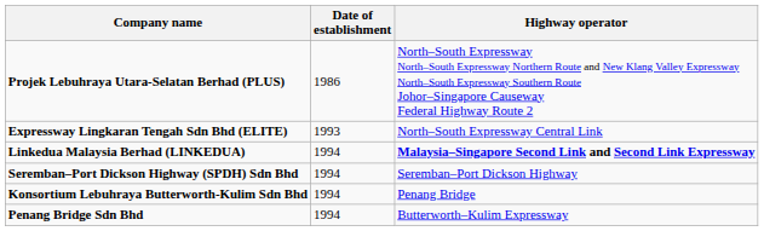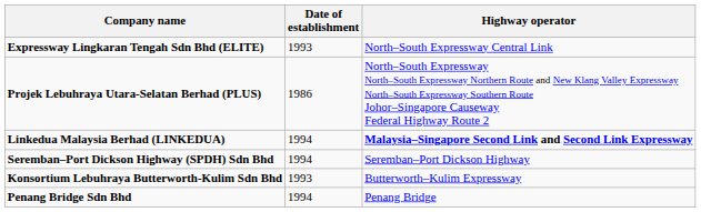rows swapped: Projek Lebuhraya Utara-Selatan Berhad (PLUS) <-> Expressway Lingkaran Tengah Sdn Bhd (ELITE)
Konsortium Lebuhraya Butterworth-Kulim Sdn Bhd | Date of establishment: 1994 -> 1993
Konsortium Lebuhraya Butterworth-Kulim Sdn Bhd | Highway operator: Penang Bridge -> Butterworth–Kulim Expressway
Penang Bridge Sdn Bhd | Highway operator: Butterworth–Kulim Expressway -> Penang Bridge
